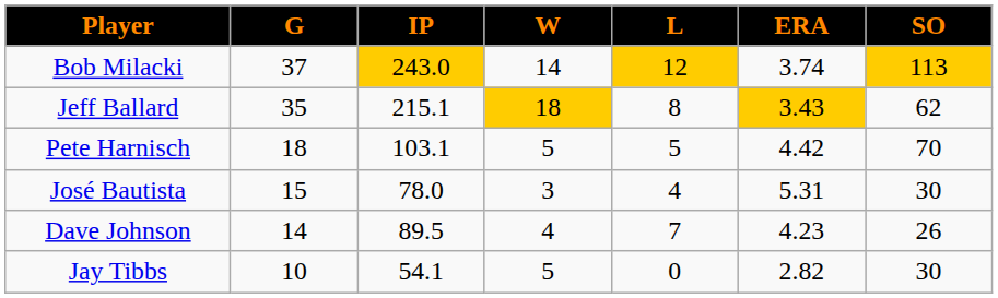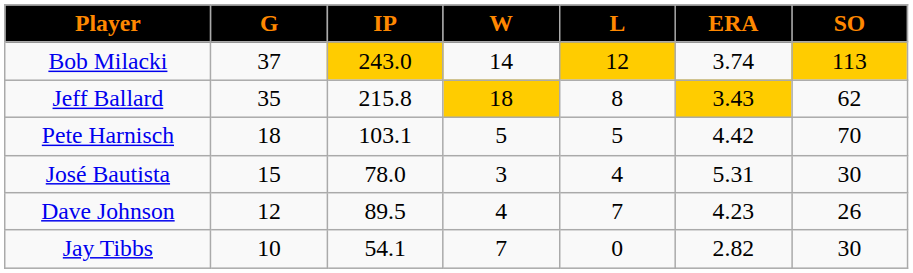Jeff Ballard | IP: 215.1 -> 215.8
Dave Johnson | G: 14 -> 12
Jay Tibbs | W: 5 -> 7
